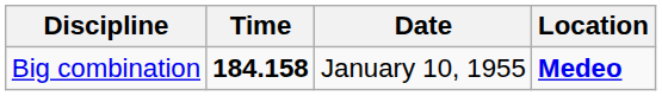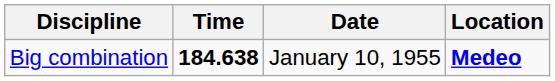Big combination | Time: 184.158 -> 184.638
